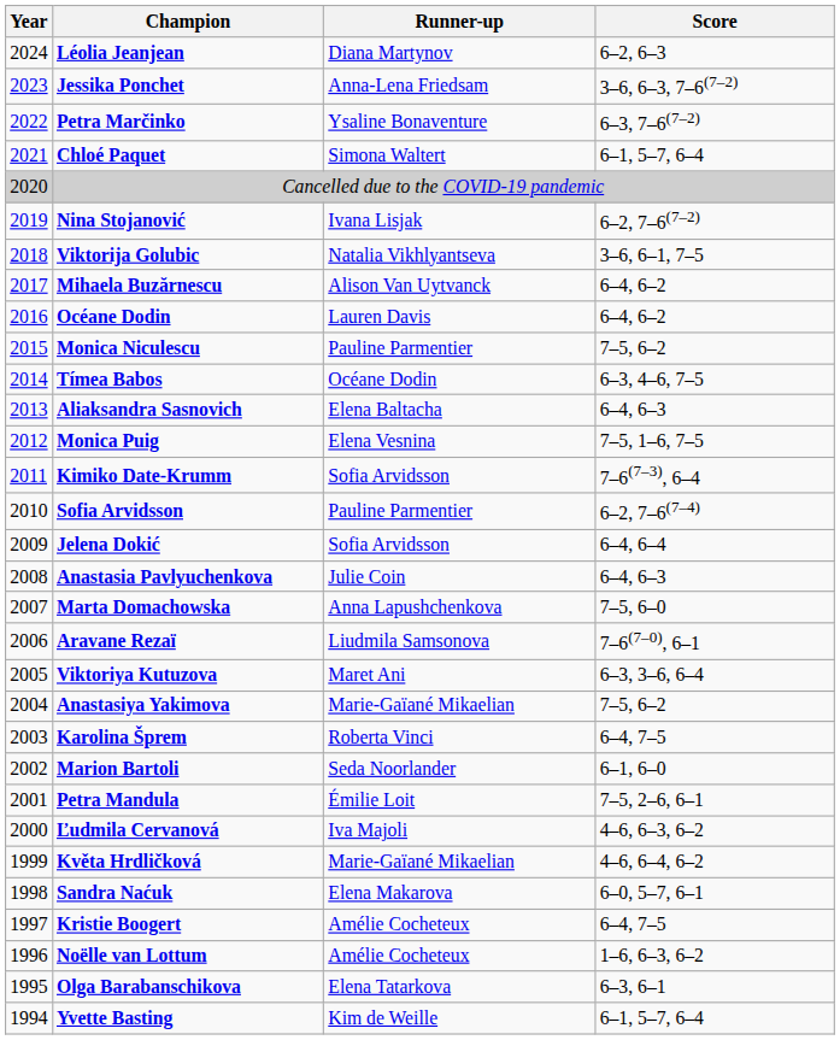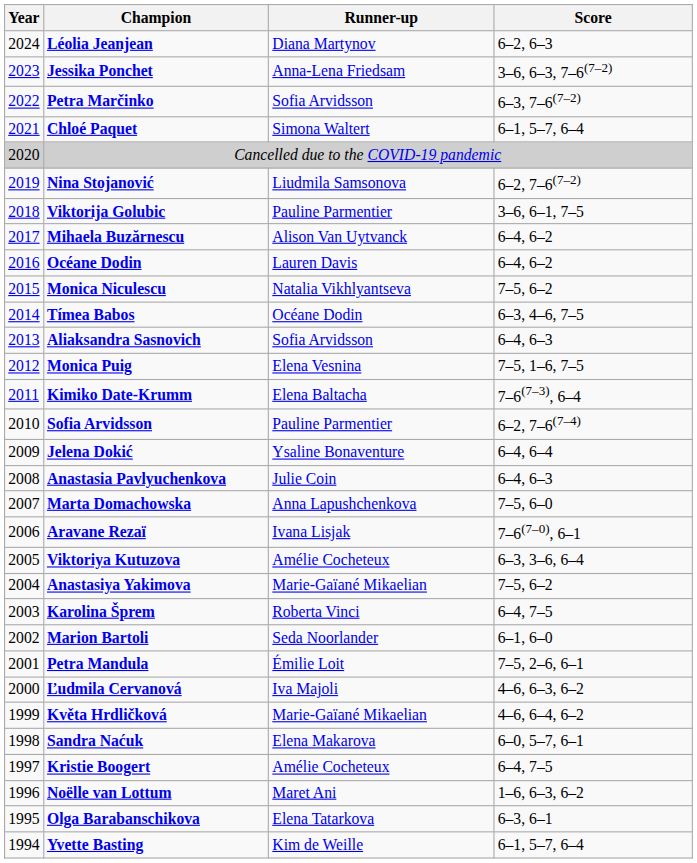Petra Marčinko | Runner-up: Ysaline Bonaventure -> Sofia Arvidsson
Nina Stojanović | Runner-up: Ivana Lisjak -> Liudmila Samsonova
Viktorija Golubic | Runner-up: Natalia Vikhlyantseva -> Pauline Parmentier
Monica Niculescu | Runner-up: Pauline Parmentier -> Natalia Vikhlyantseva
Aliaksandra Sasnovich | Runner-up: Elena Baltacha -> Sofia Arvidsson
Kimiko Date-Krumm | Runner-up: Sofia Arvidsson -> Elena Baltacha
Jelena Dokić | Runner-up: Sofia Arvidsson -> Ysaline Bonaventure
Aravane Rezaï | Runner-up: Liudmila Samsonova -> Ivana Lisjak
Viktoriya Kutuzova | Runner-up: Maret Ani -> Amélie Cocheteux
Noëlle van Lottum | Runner-up: Amélie Cocheteux -> Maret Ani
